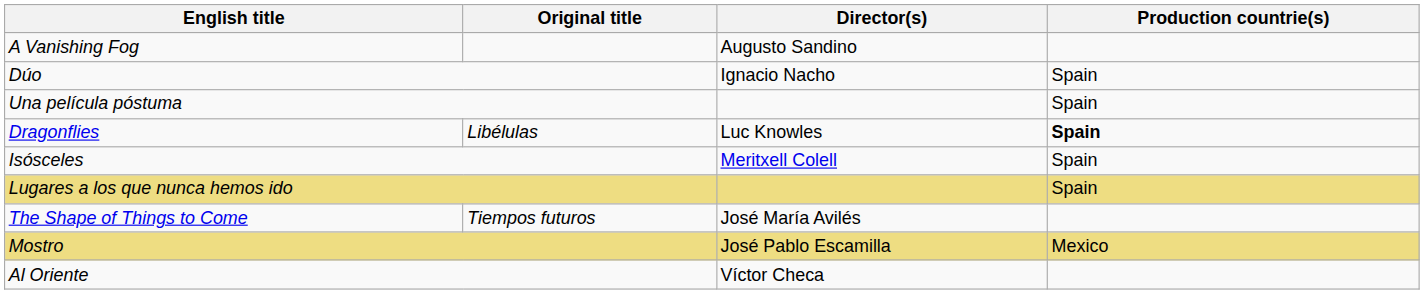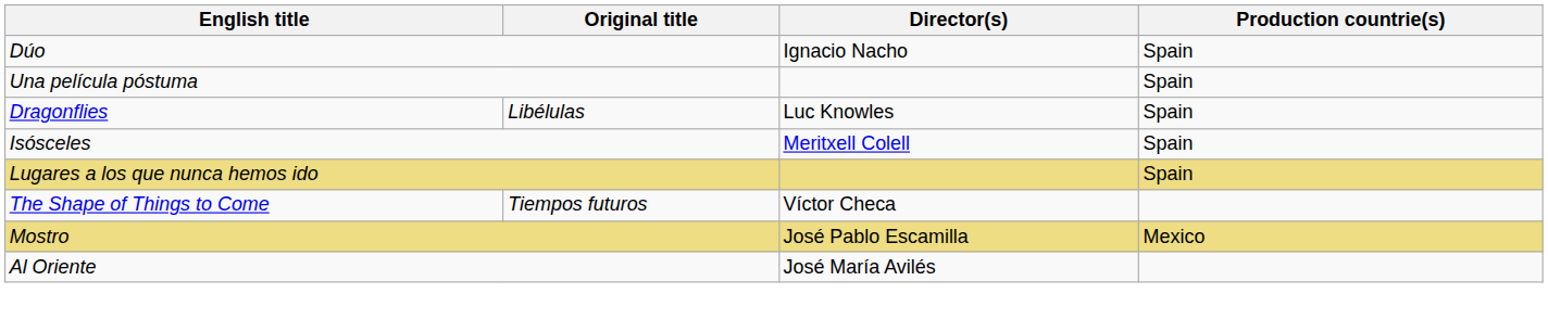- row: A Vanishing Fog | Augusto Sandino
Dragonflies | Production countrie(s): bold -> normal
The Shape of Things to Come | Director(s): José María Avilés -> Víctor Checa
Al Oriente | Director(s): Víctor Checa -> José María Avilés
